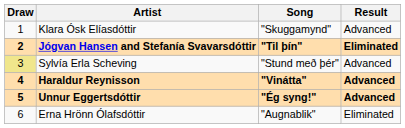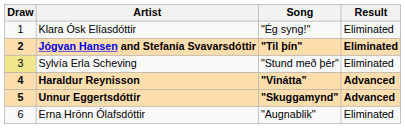Klara Ósk Elíasdóttir | Song: "Skuggamynd" -> "Ég syng!"
Klara Ósk Elíasdóttir | Result: Advanced -> Eliminated
Sylvía Erla Scheving | Result: Advanced -> Eliminated
Unnur Eggertsdóttir | Song: "Ég syng!" -> "Skuggamynd"
